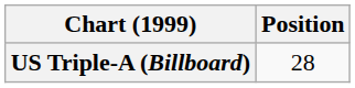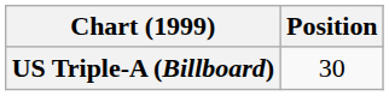US Triple-A (Billboard) | Position: 28 -> 30
